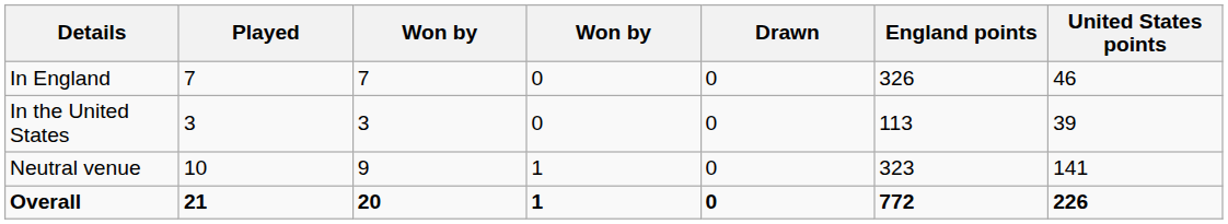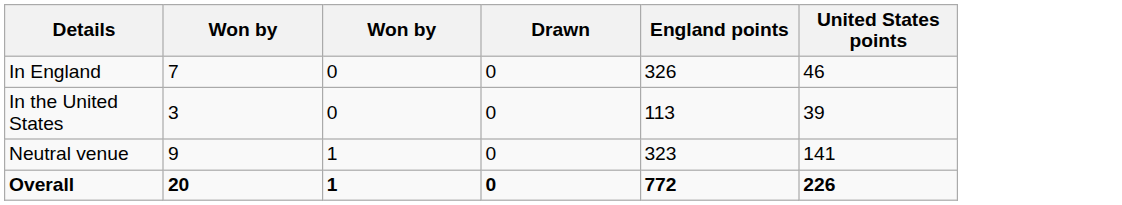- column: Played | 7 | 3 | 10 | 21
